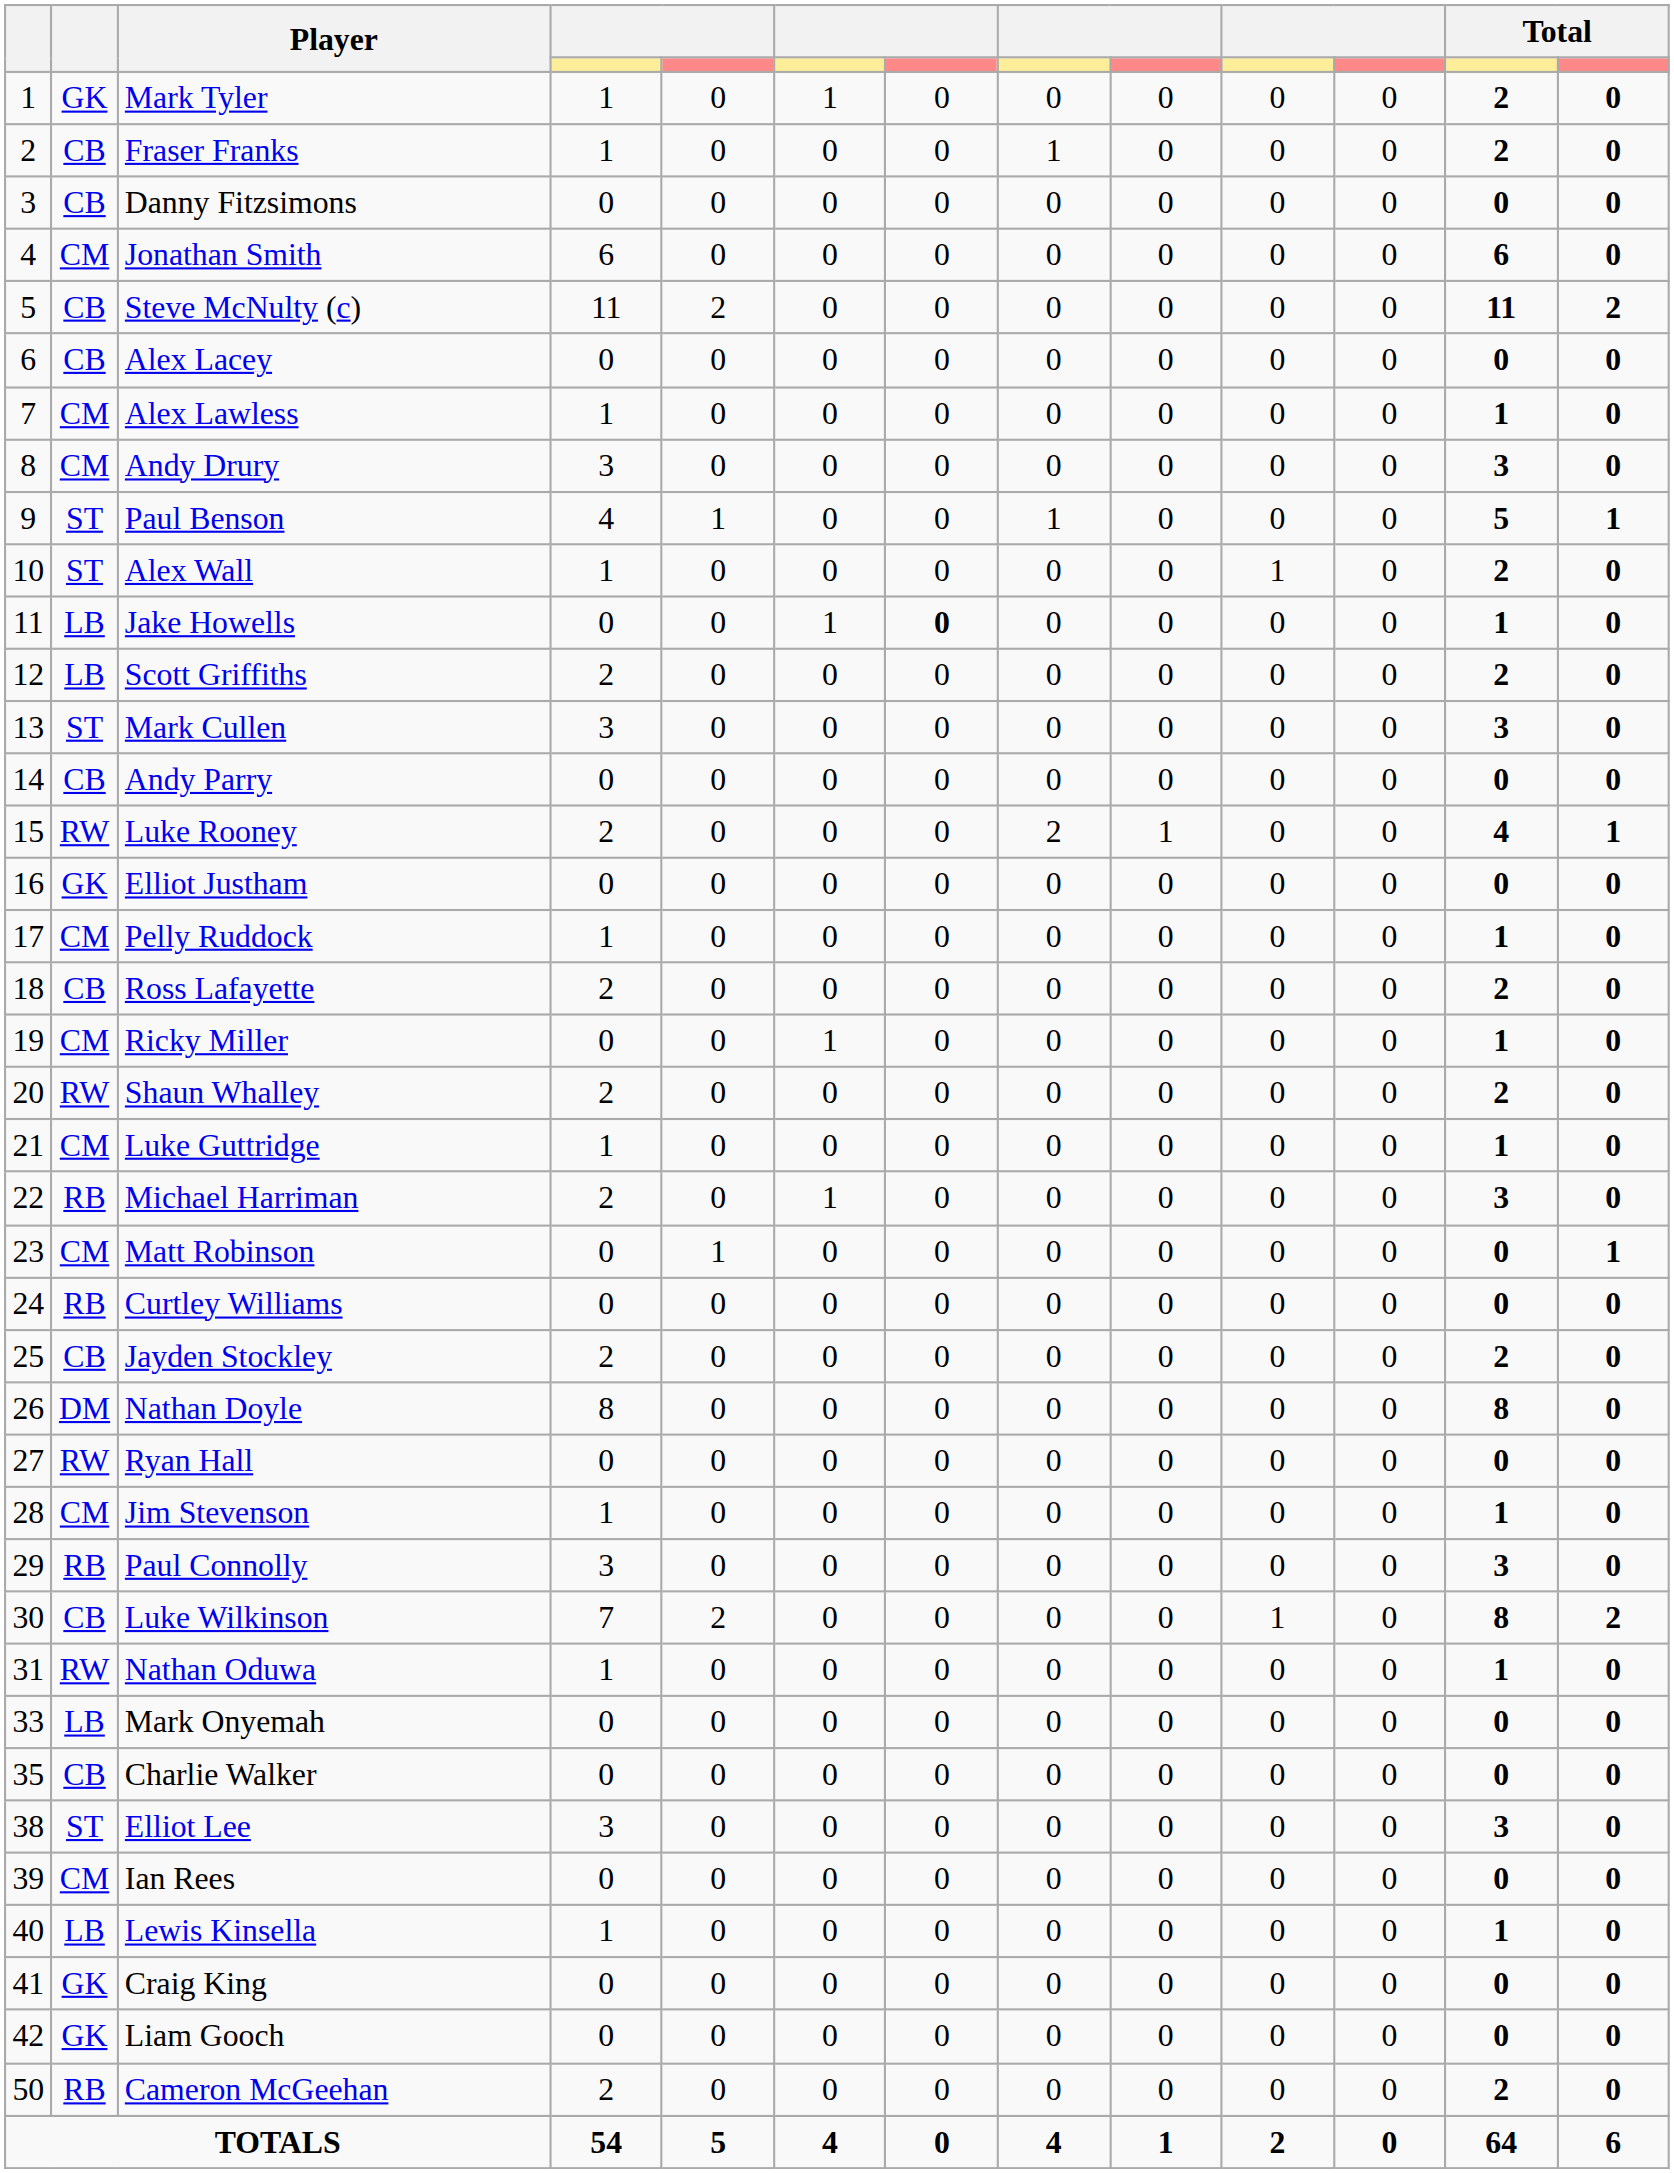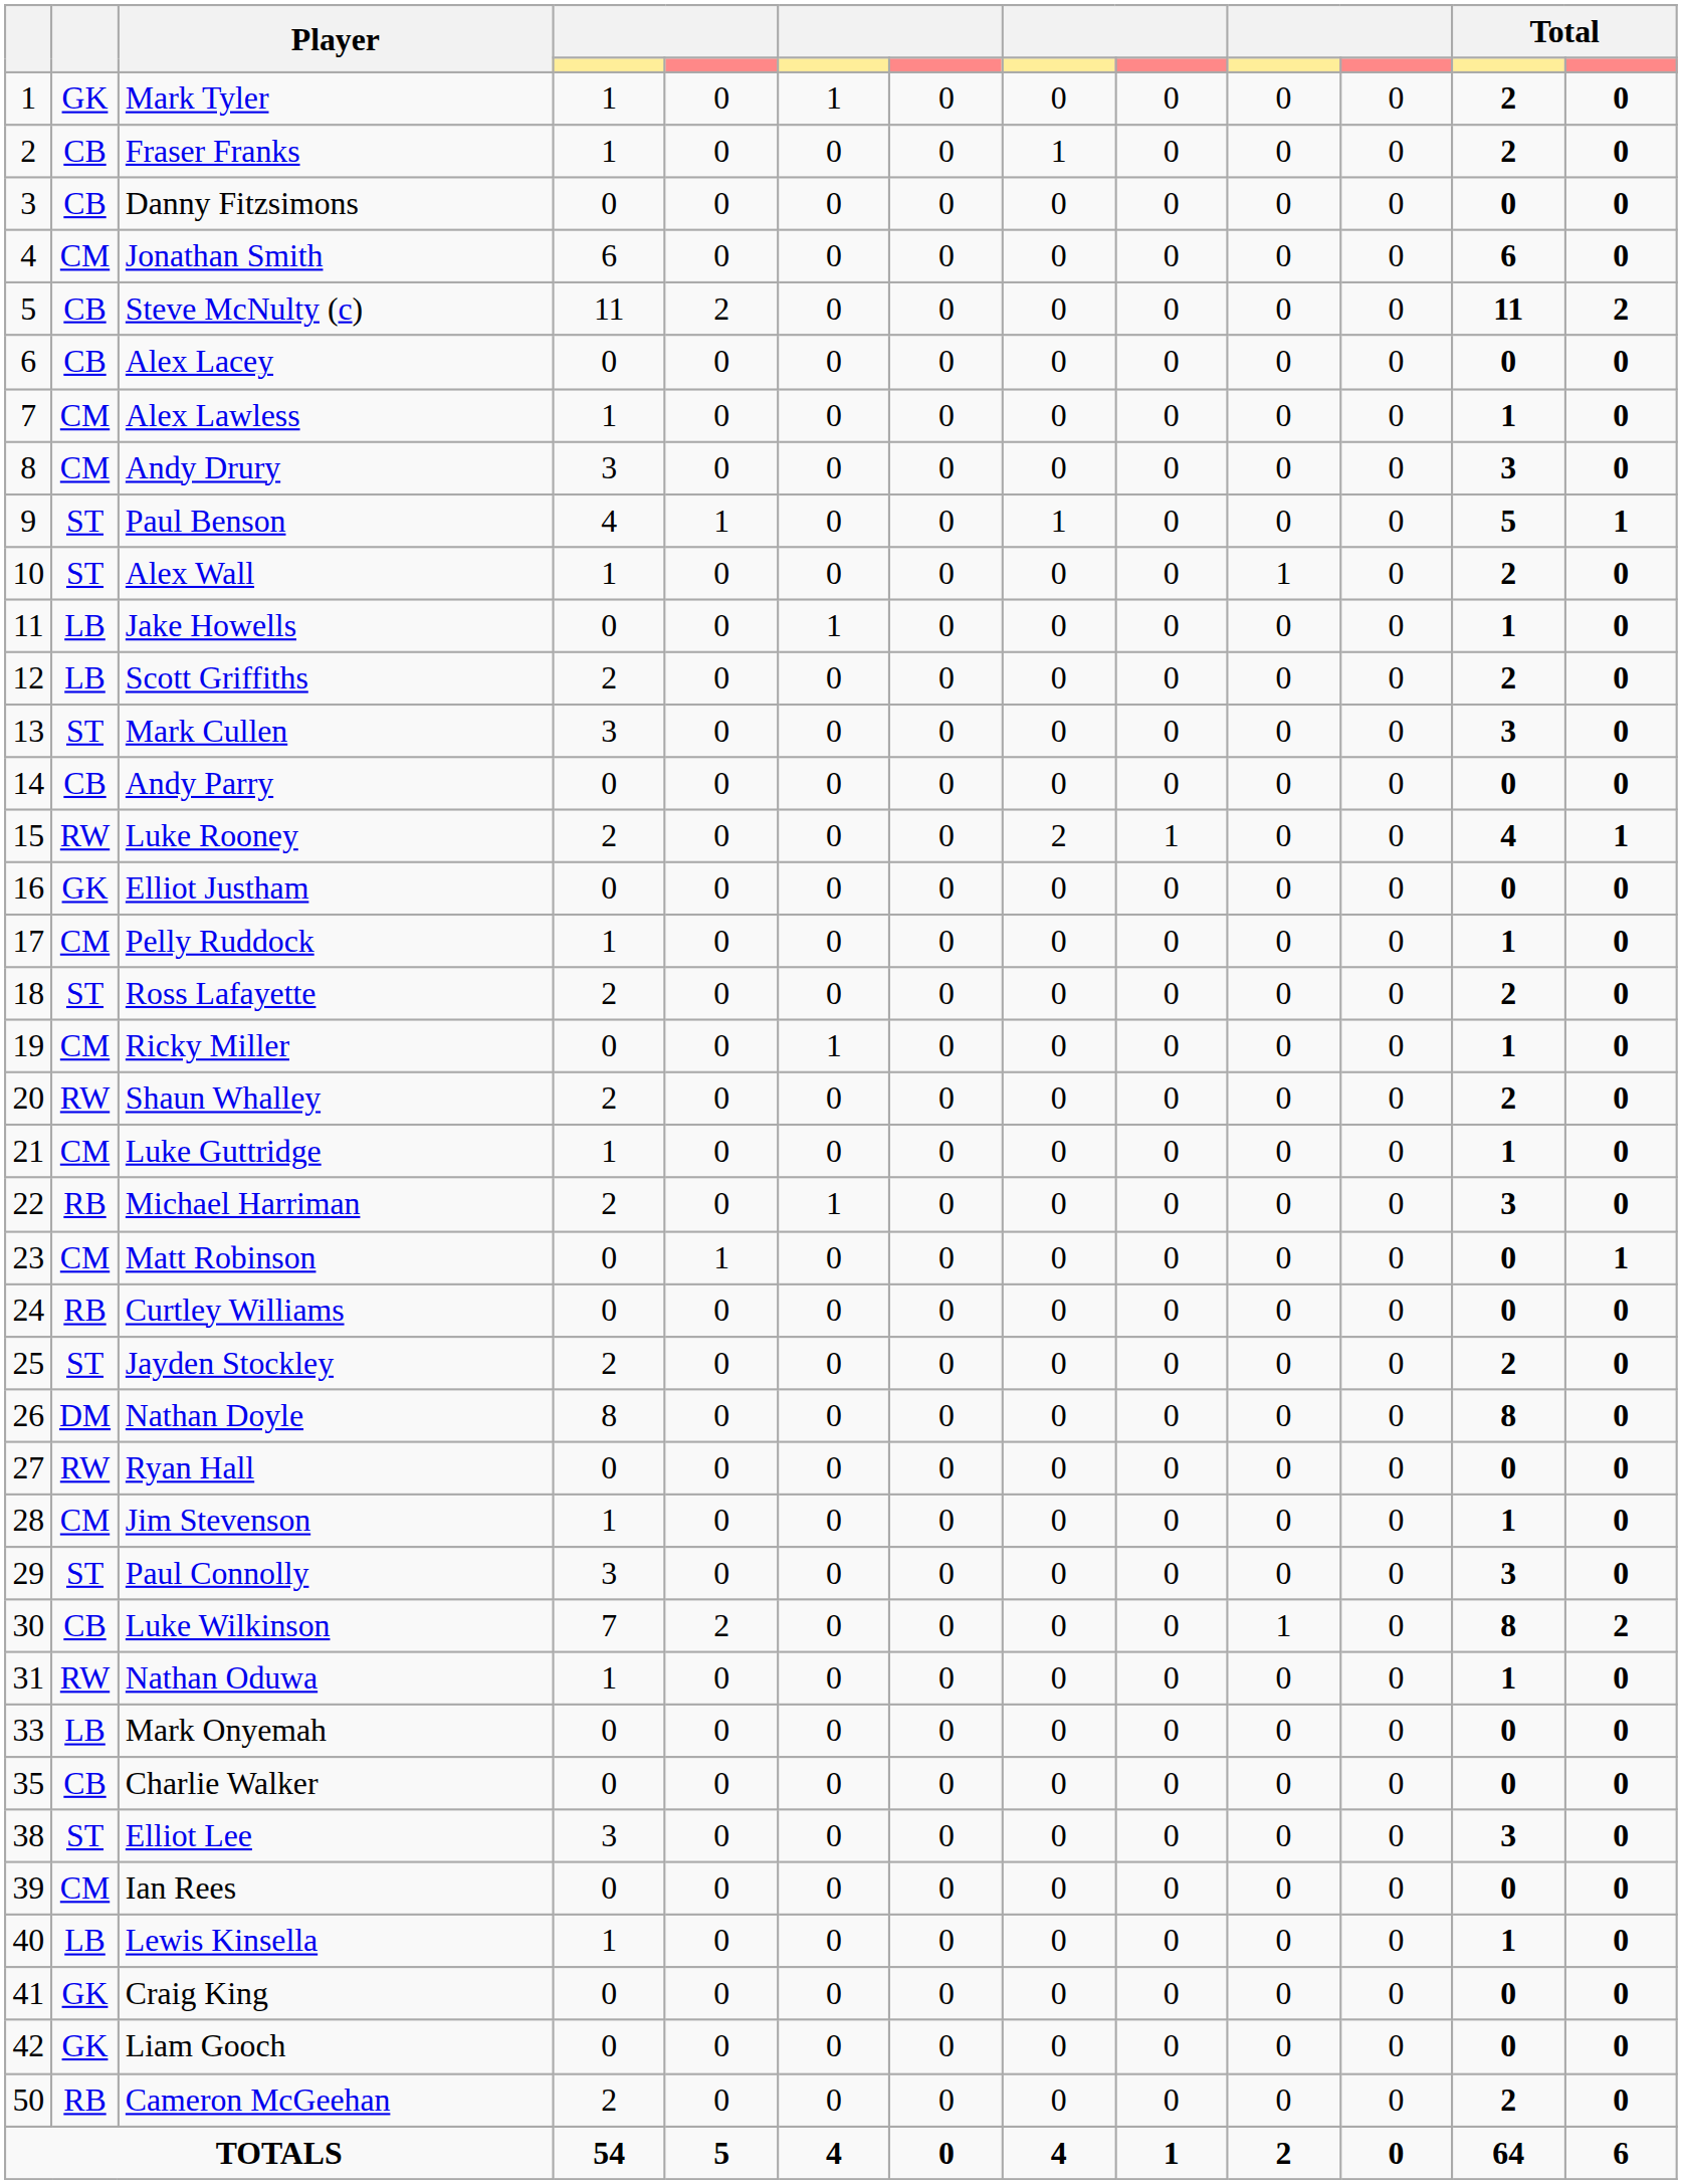Jake Howells | column 7: bold -> normal
Ross Lafayette | column 2: CB -> ST
Jayden Stockley | column 2: CB -> ST
Paul Connolly | column 2: RB -> ST
